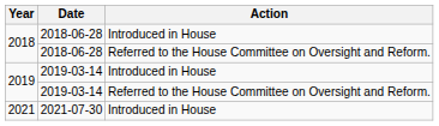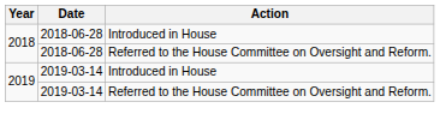- row: 2021 | 2021-07-30 | Introduced in House
